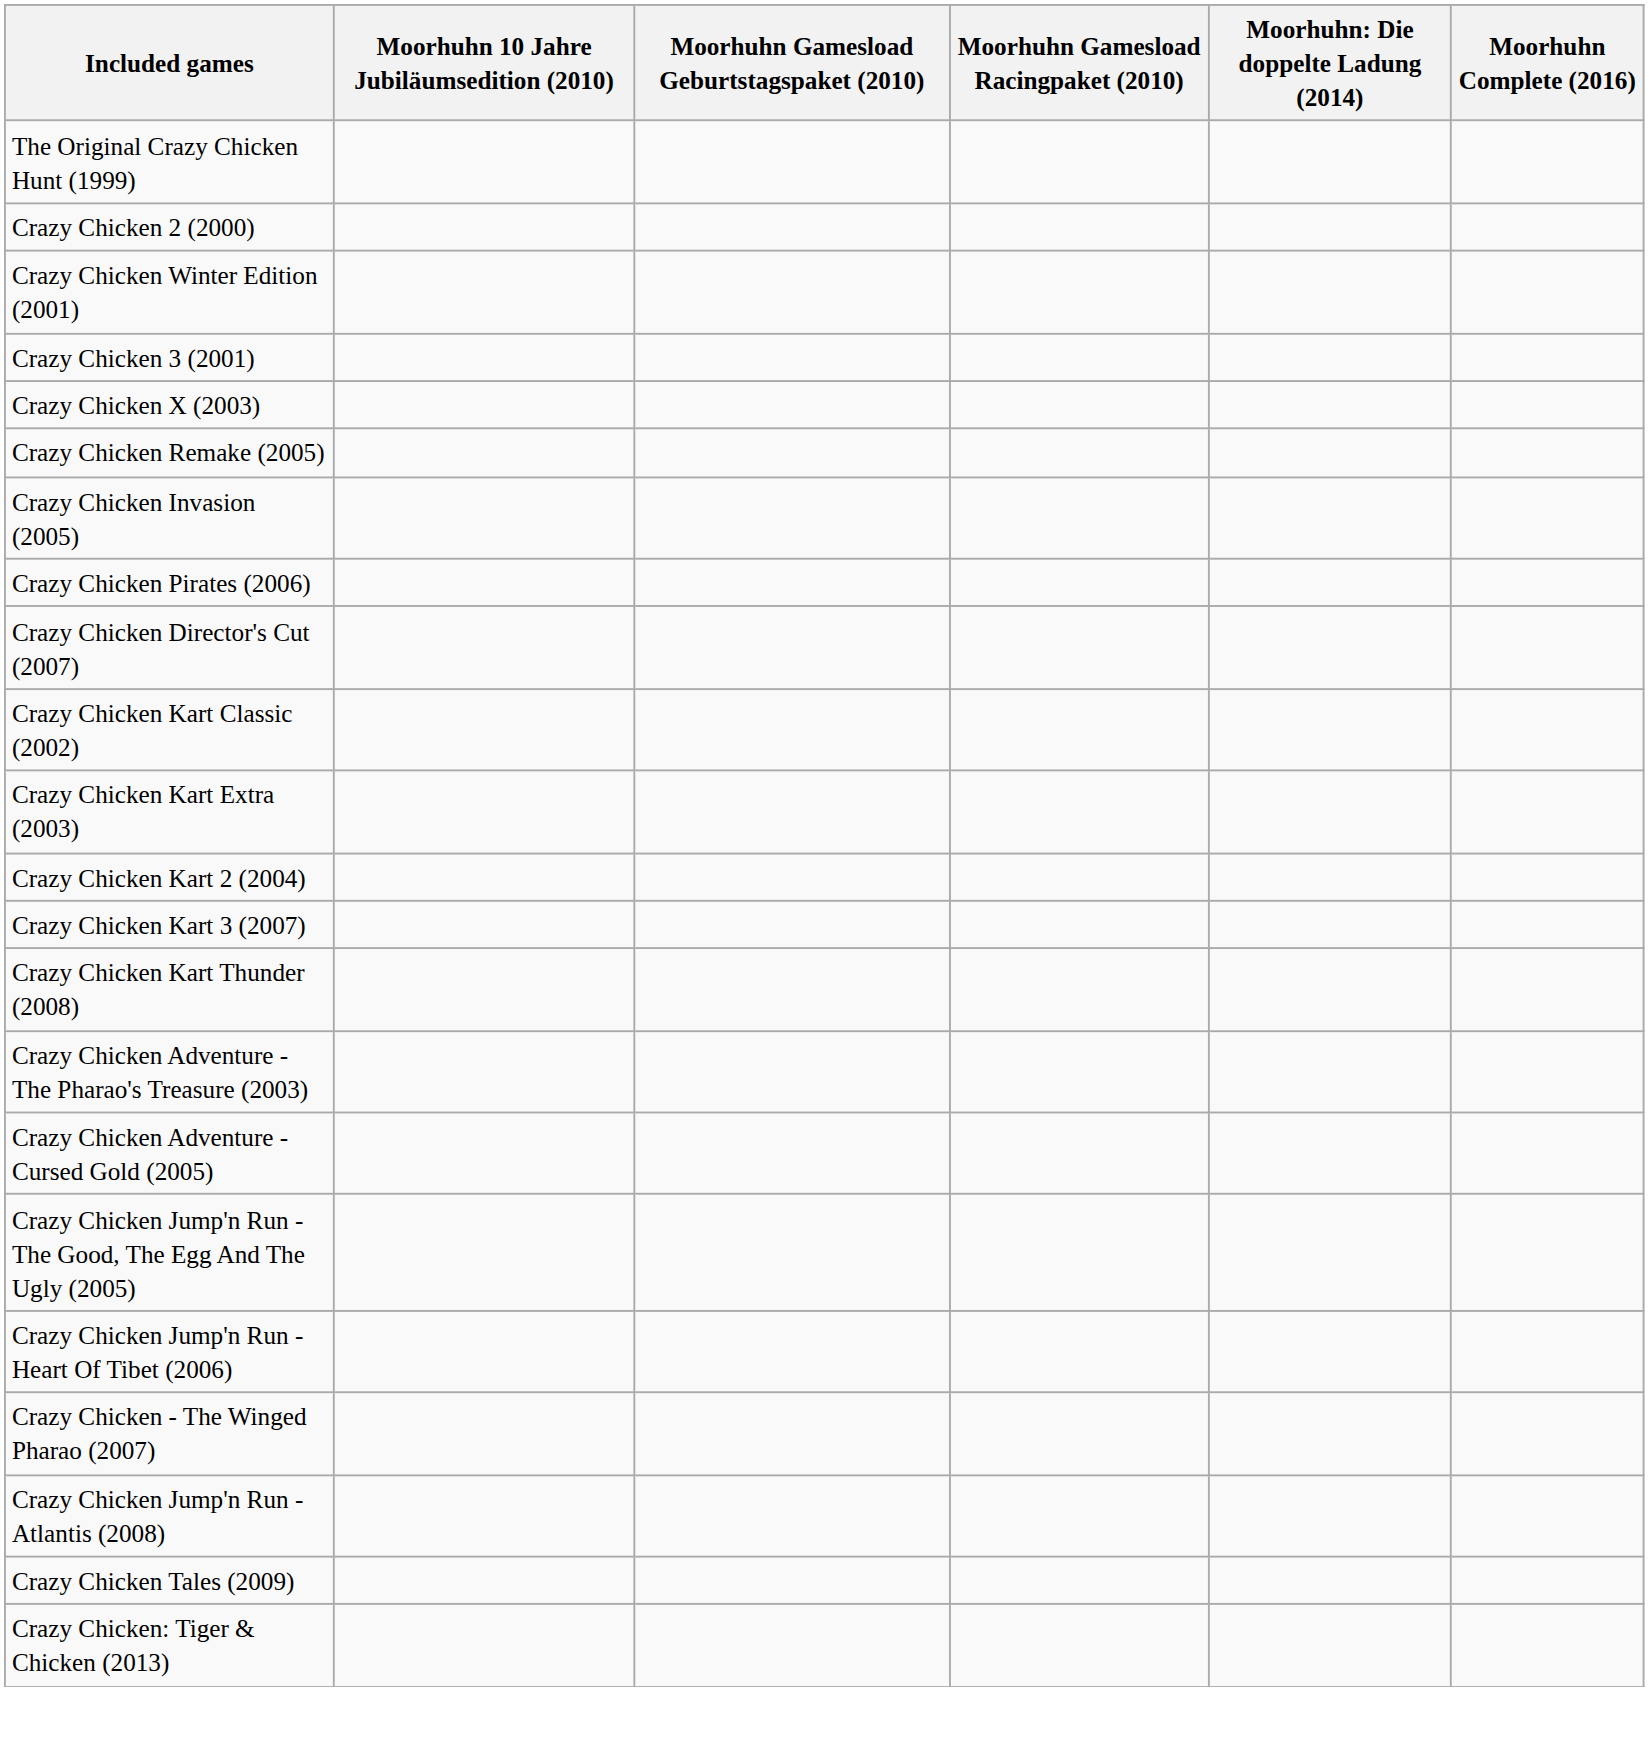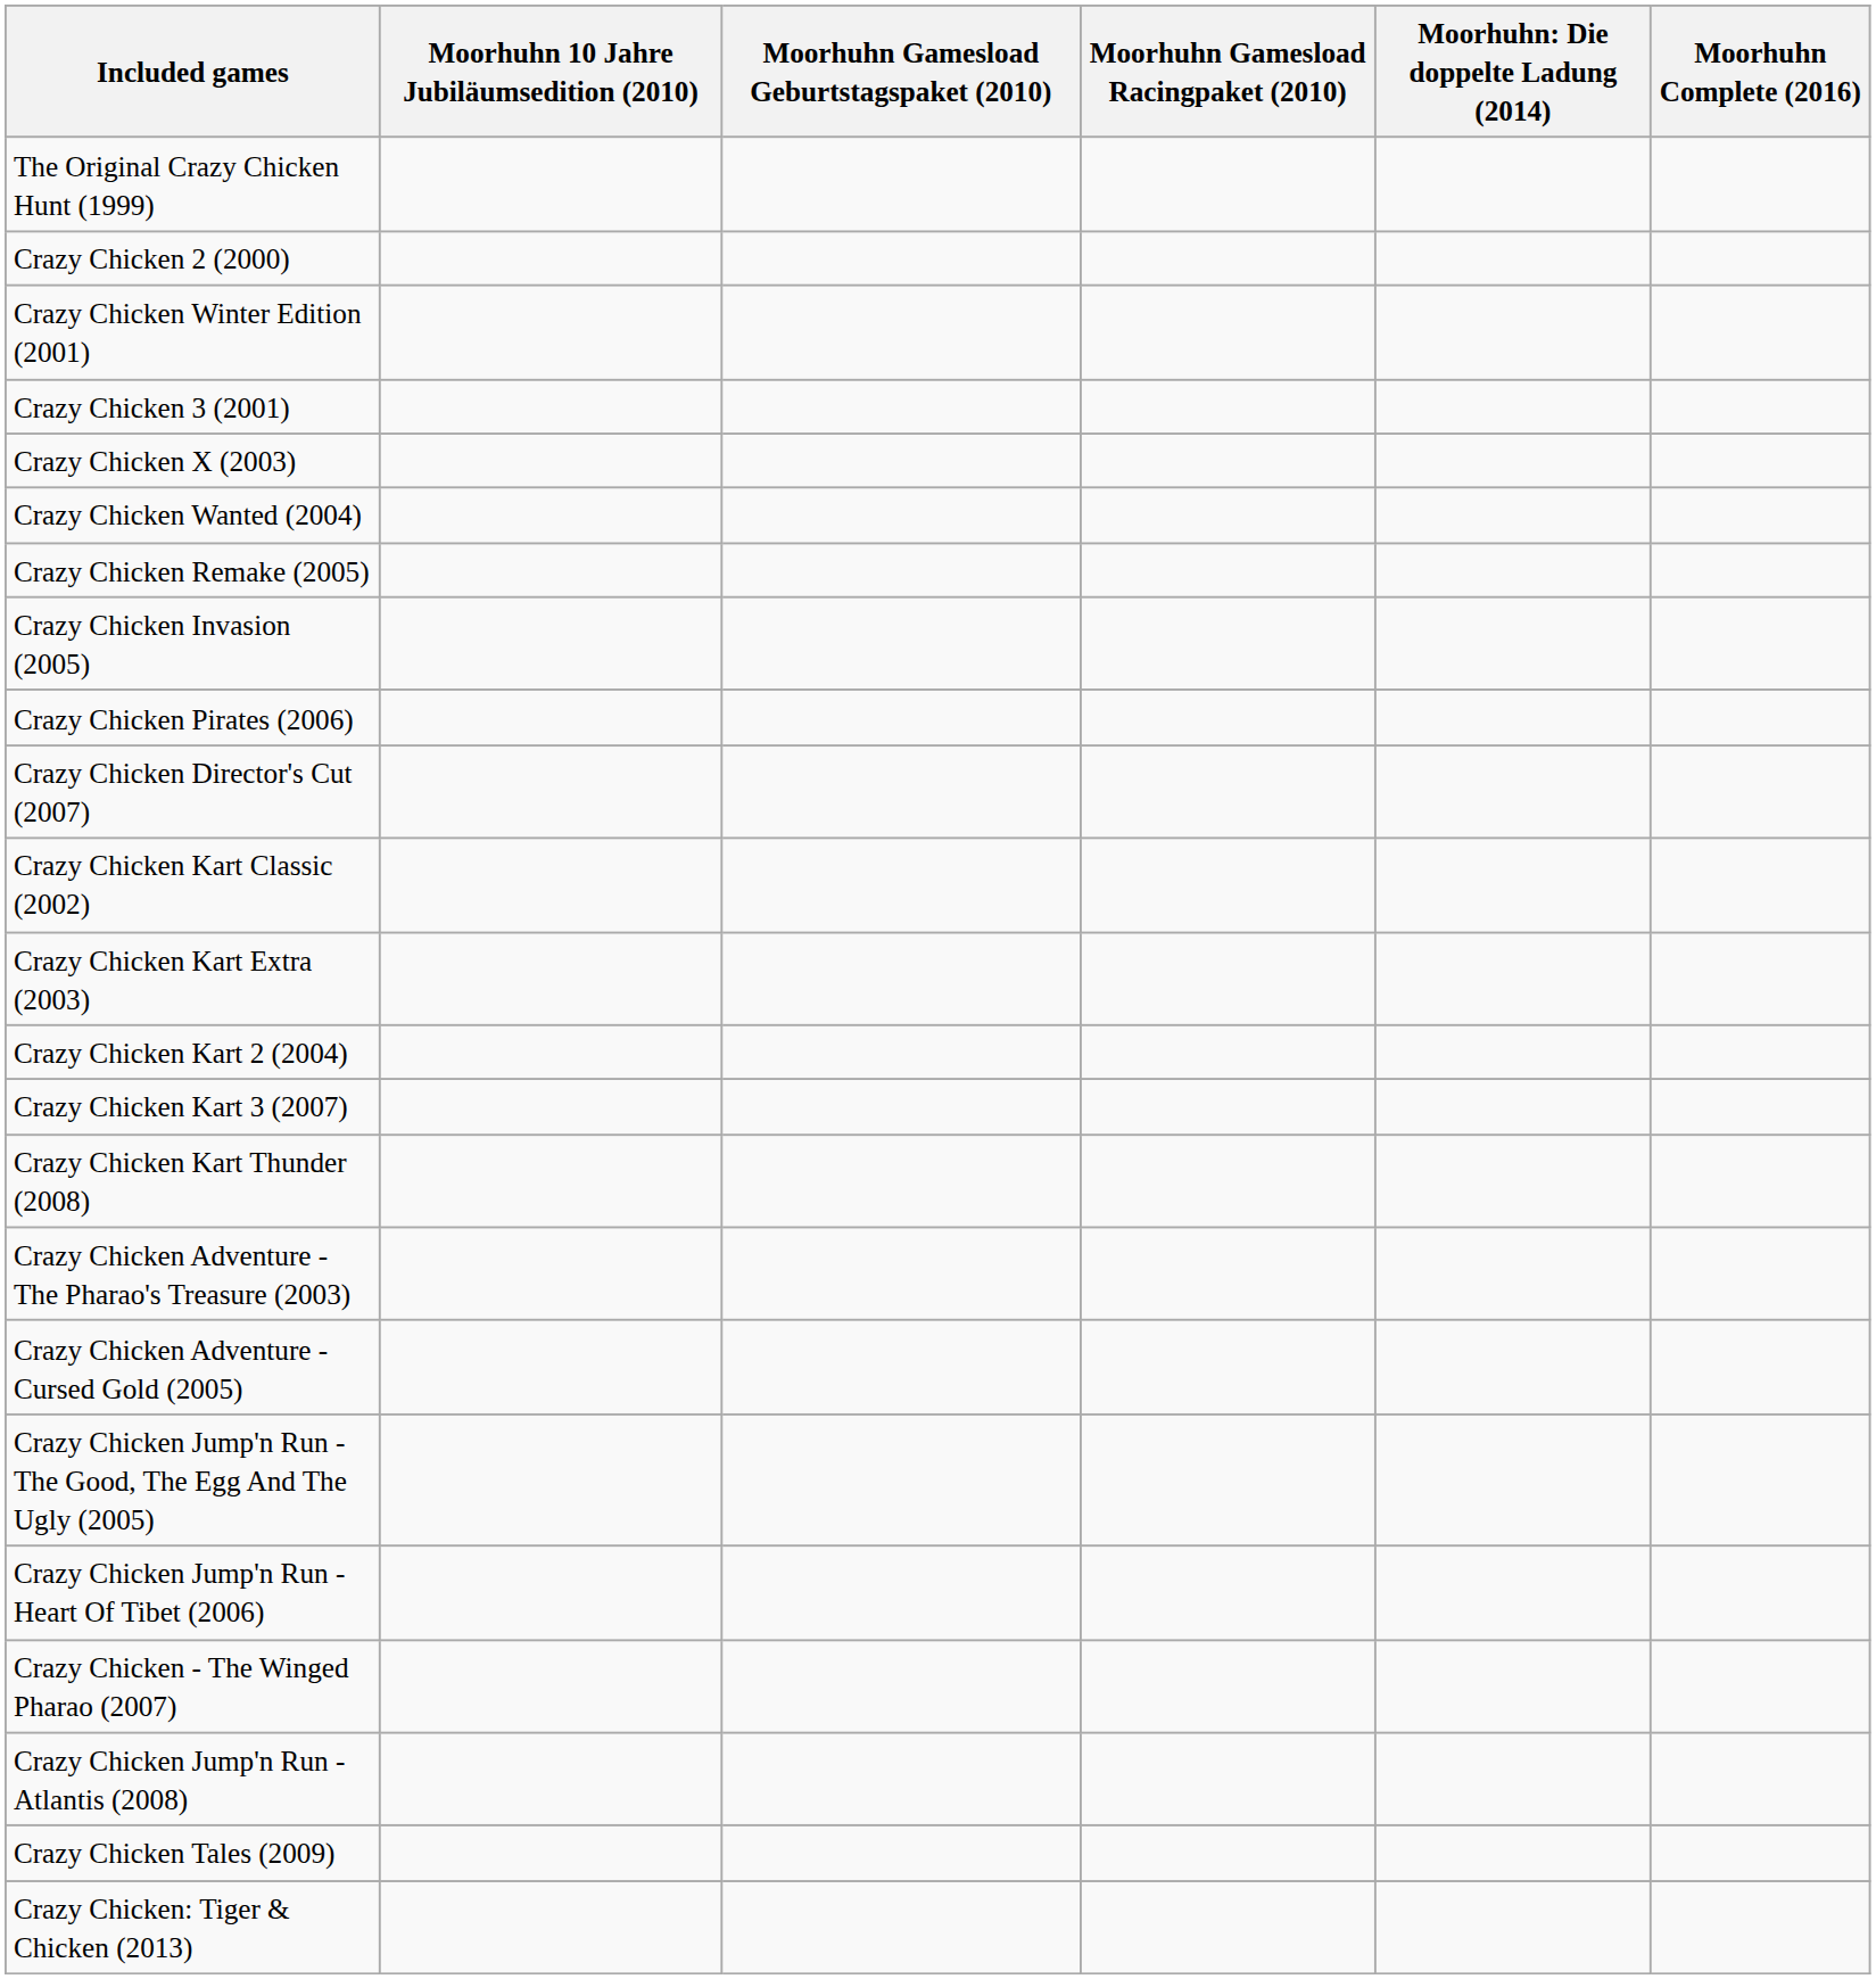+ row: Crazy Chicken Wanted (2004)
